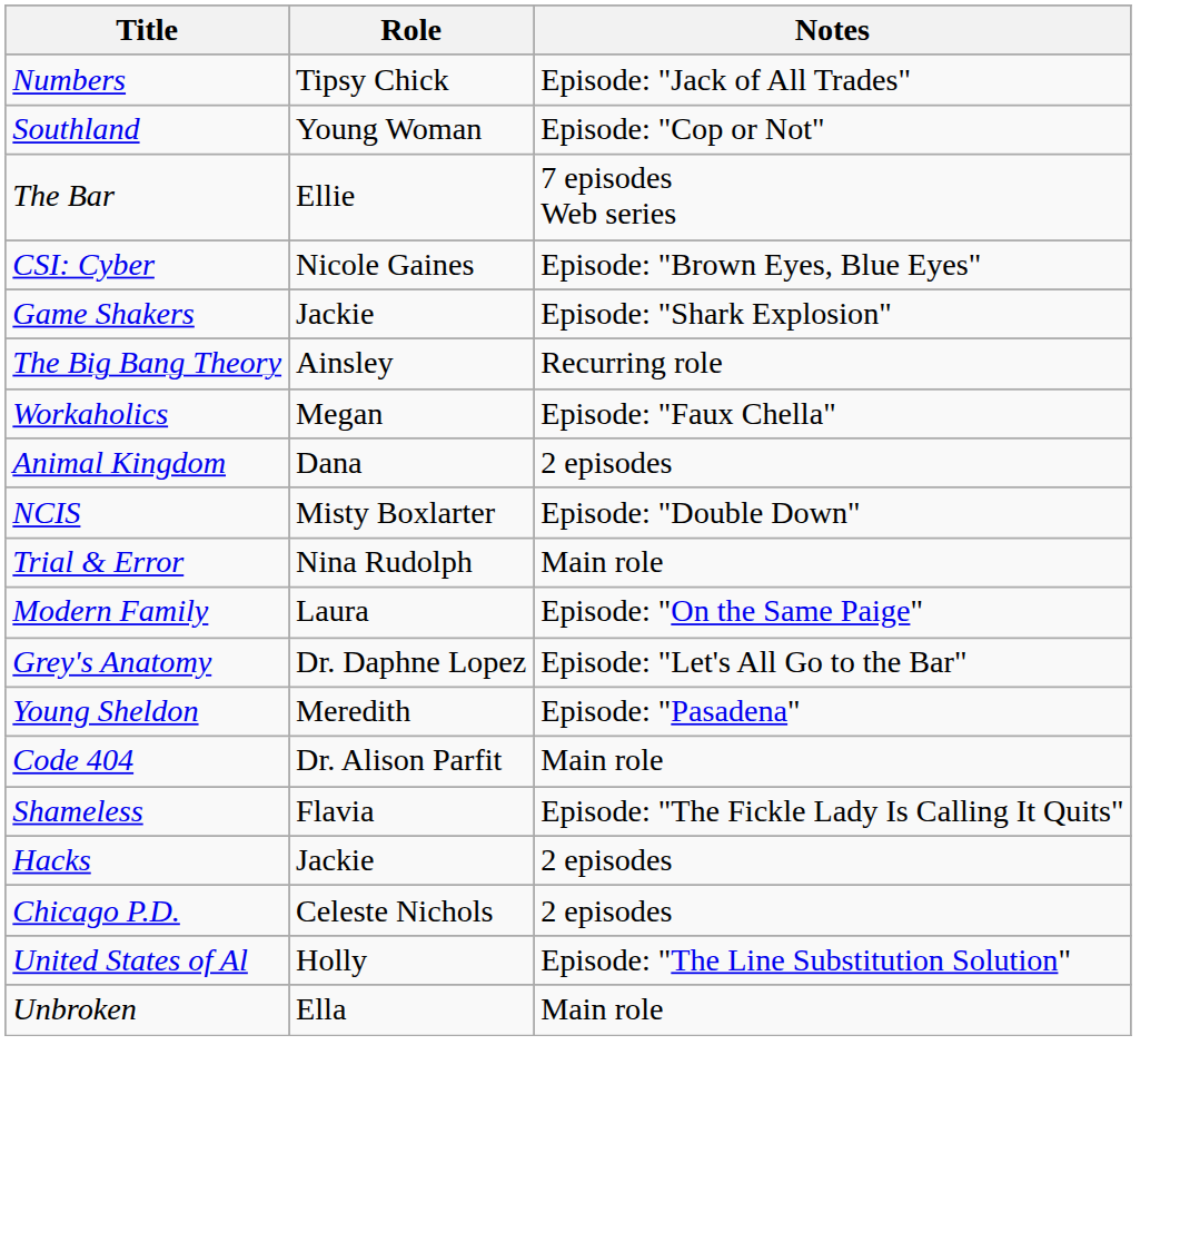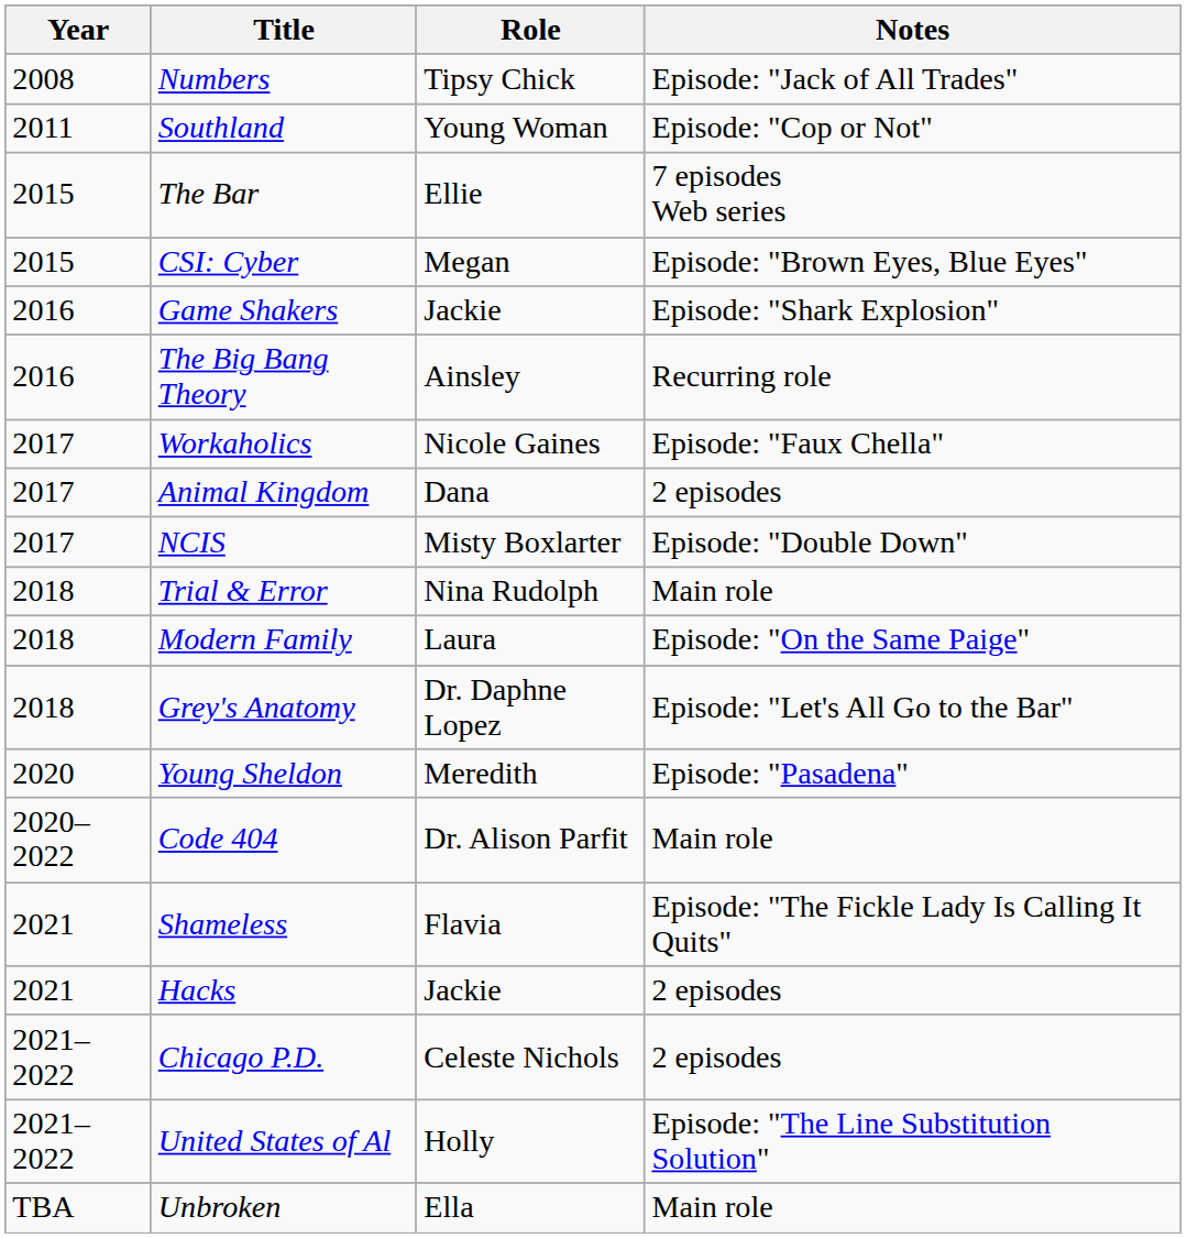+ column: Year | 2008 | 2011 | 2015 | 2015 | 2016 | 2016 | 2017 | 2017 | 2017 | 2018 | 2018 | 2018 | 2020 | 2020–2022 | 2021 | 2021 | 2021–2022 | 2021–2022 | TBA
CSI: Cyber | Role: Nicole Gaines -> Megan
Workaholics | Role: Megan -> Nicole Gaines
